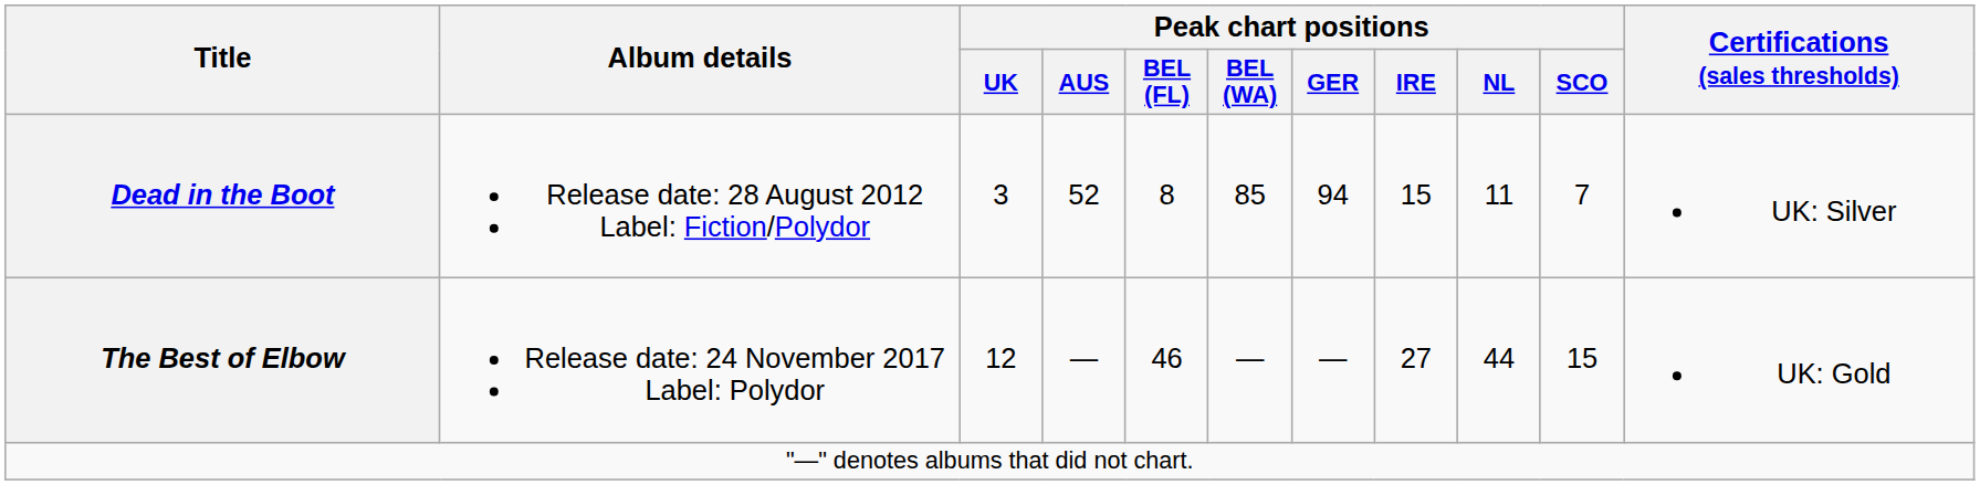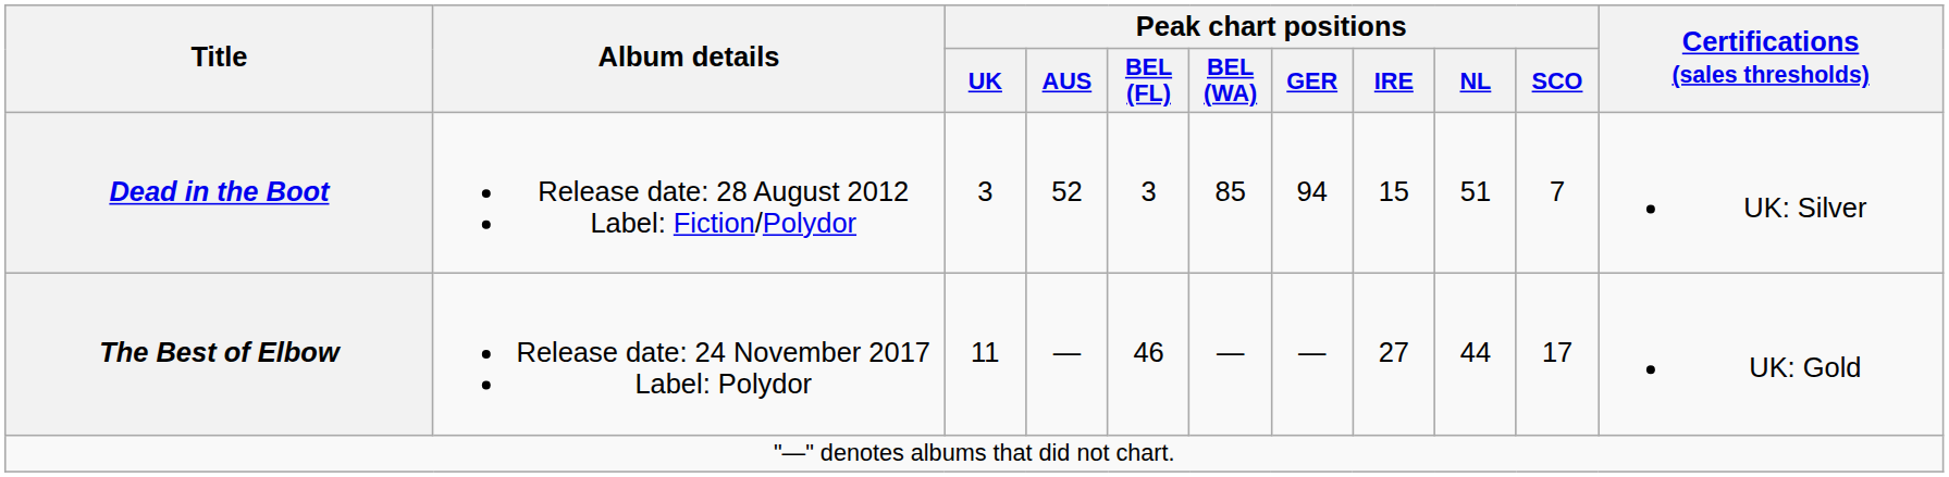Dead in the Boot | Peak chart positions / BEL (FL): 8 -> 3
Dead in the Boot | Peak chart positions / NL: 11 -> 51
The Best of Elbow | Peak chart positions / UK: 12 -> 11
The Best of Elbow | Peak chart positions / SCO: 15 -> 17
